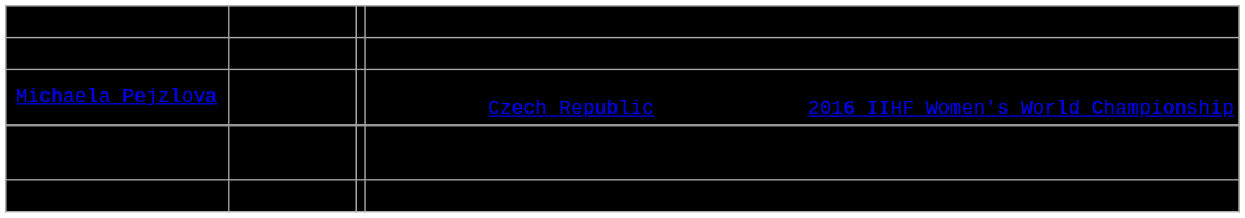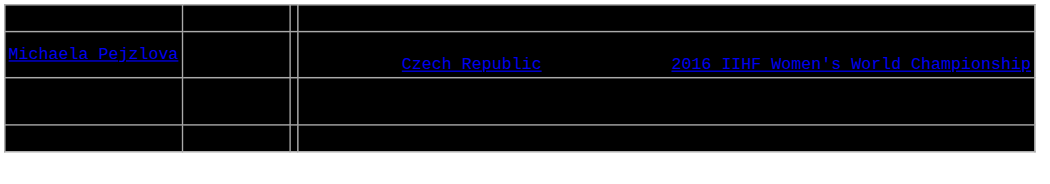- row: Katherine Beaumier | Forward | Played for Anaheim Lady Ducks
Taylor Turnquist | column 4: normal -> bold
